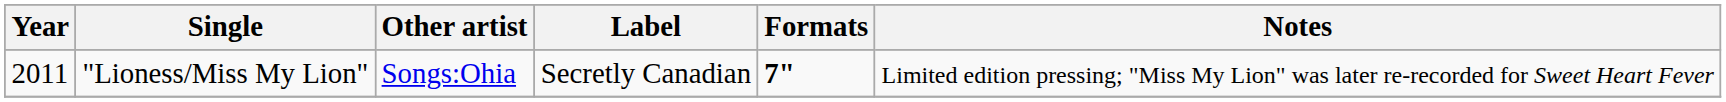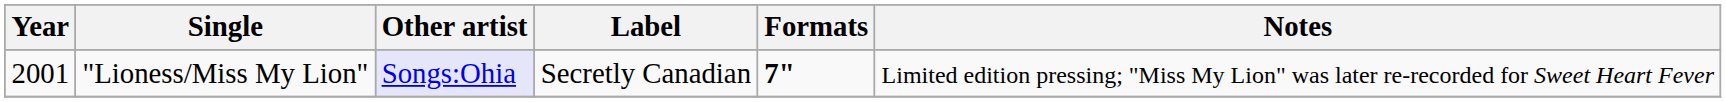"Lioness/Miss My Lion" | Year: 2011 -> 2001
"Lioness/Miss My Lion" | Other artist: no background -> lavender background
